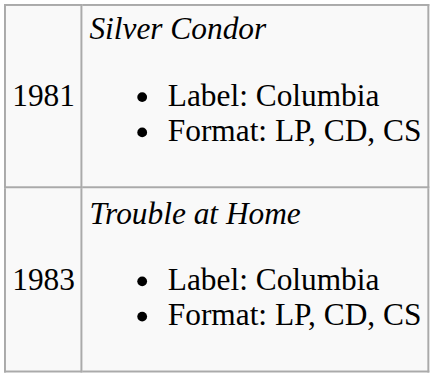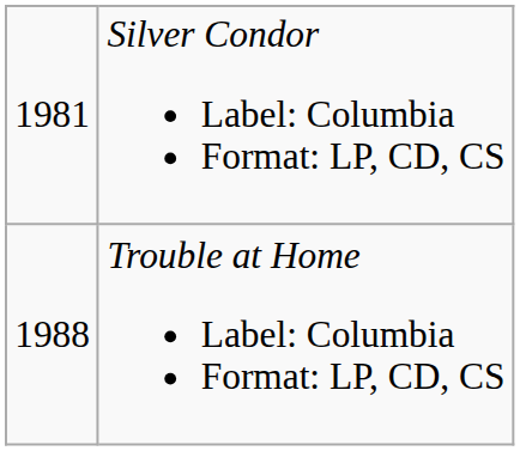Trouble at Home Label: Columbia Format: LP, CD, CS | column 1: 1983 -> 1988
